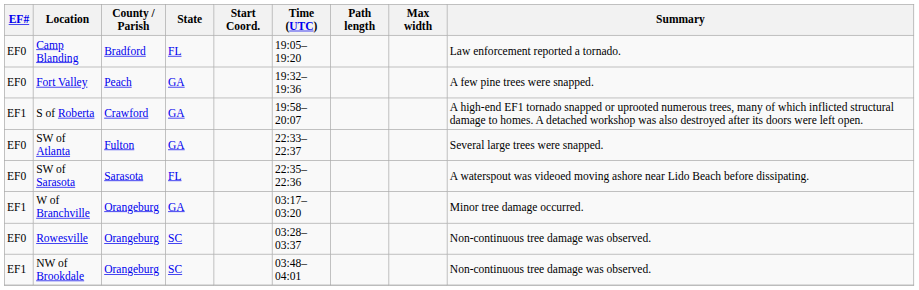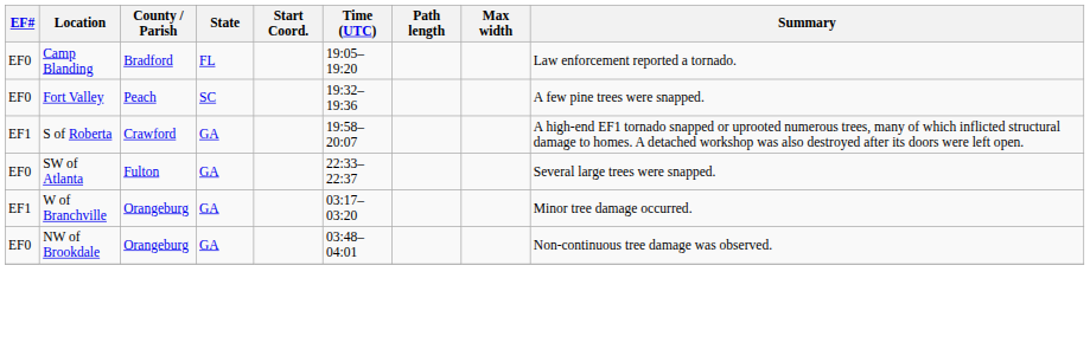Fort Valley | State: GA -> SC
- row: EF0 | SW of Sarasota | Sarasota | FL | 22:35–22:36 | A waterspout was videoed moving ashore near Lido Beach before dissipating.
- row: EF0 | Rowesville | Orangeburg | SC | 03:28–03:37 | Non-continuous tree damage was observed.
NW of Brookdale | EF#: EF1 -> EF0
NW of Brookdale | State: SC -> GA
